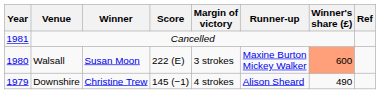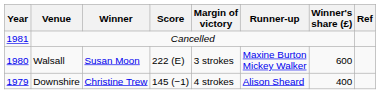Walsall | Winner's share (£): lightsalmon background -> no background
Downshire | Winner's share (£): 490 -> 400
